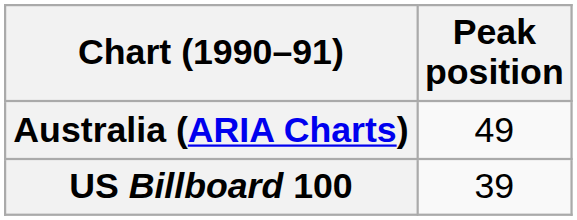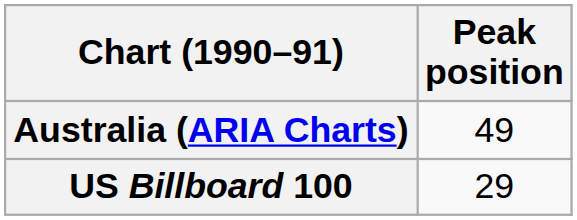US Billboard 100 | Peak position: 39 -> 29
